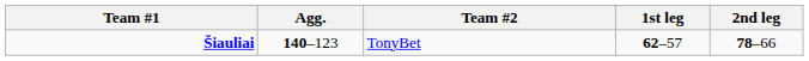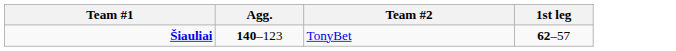- column: 2nd leg | 78–66
